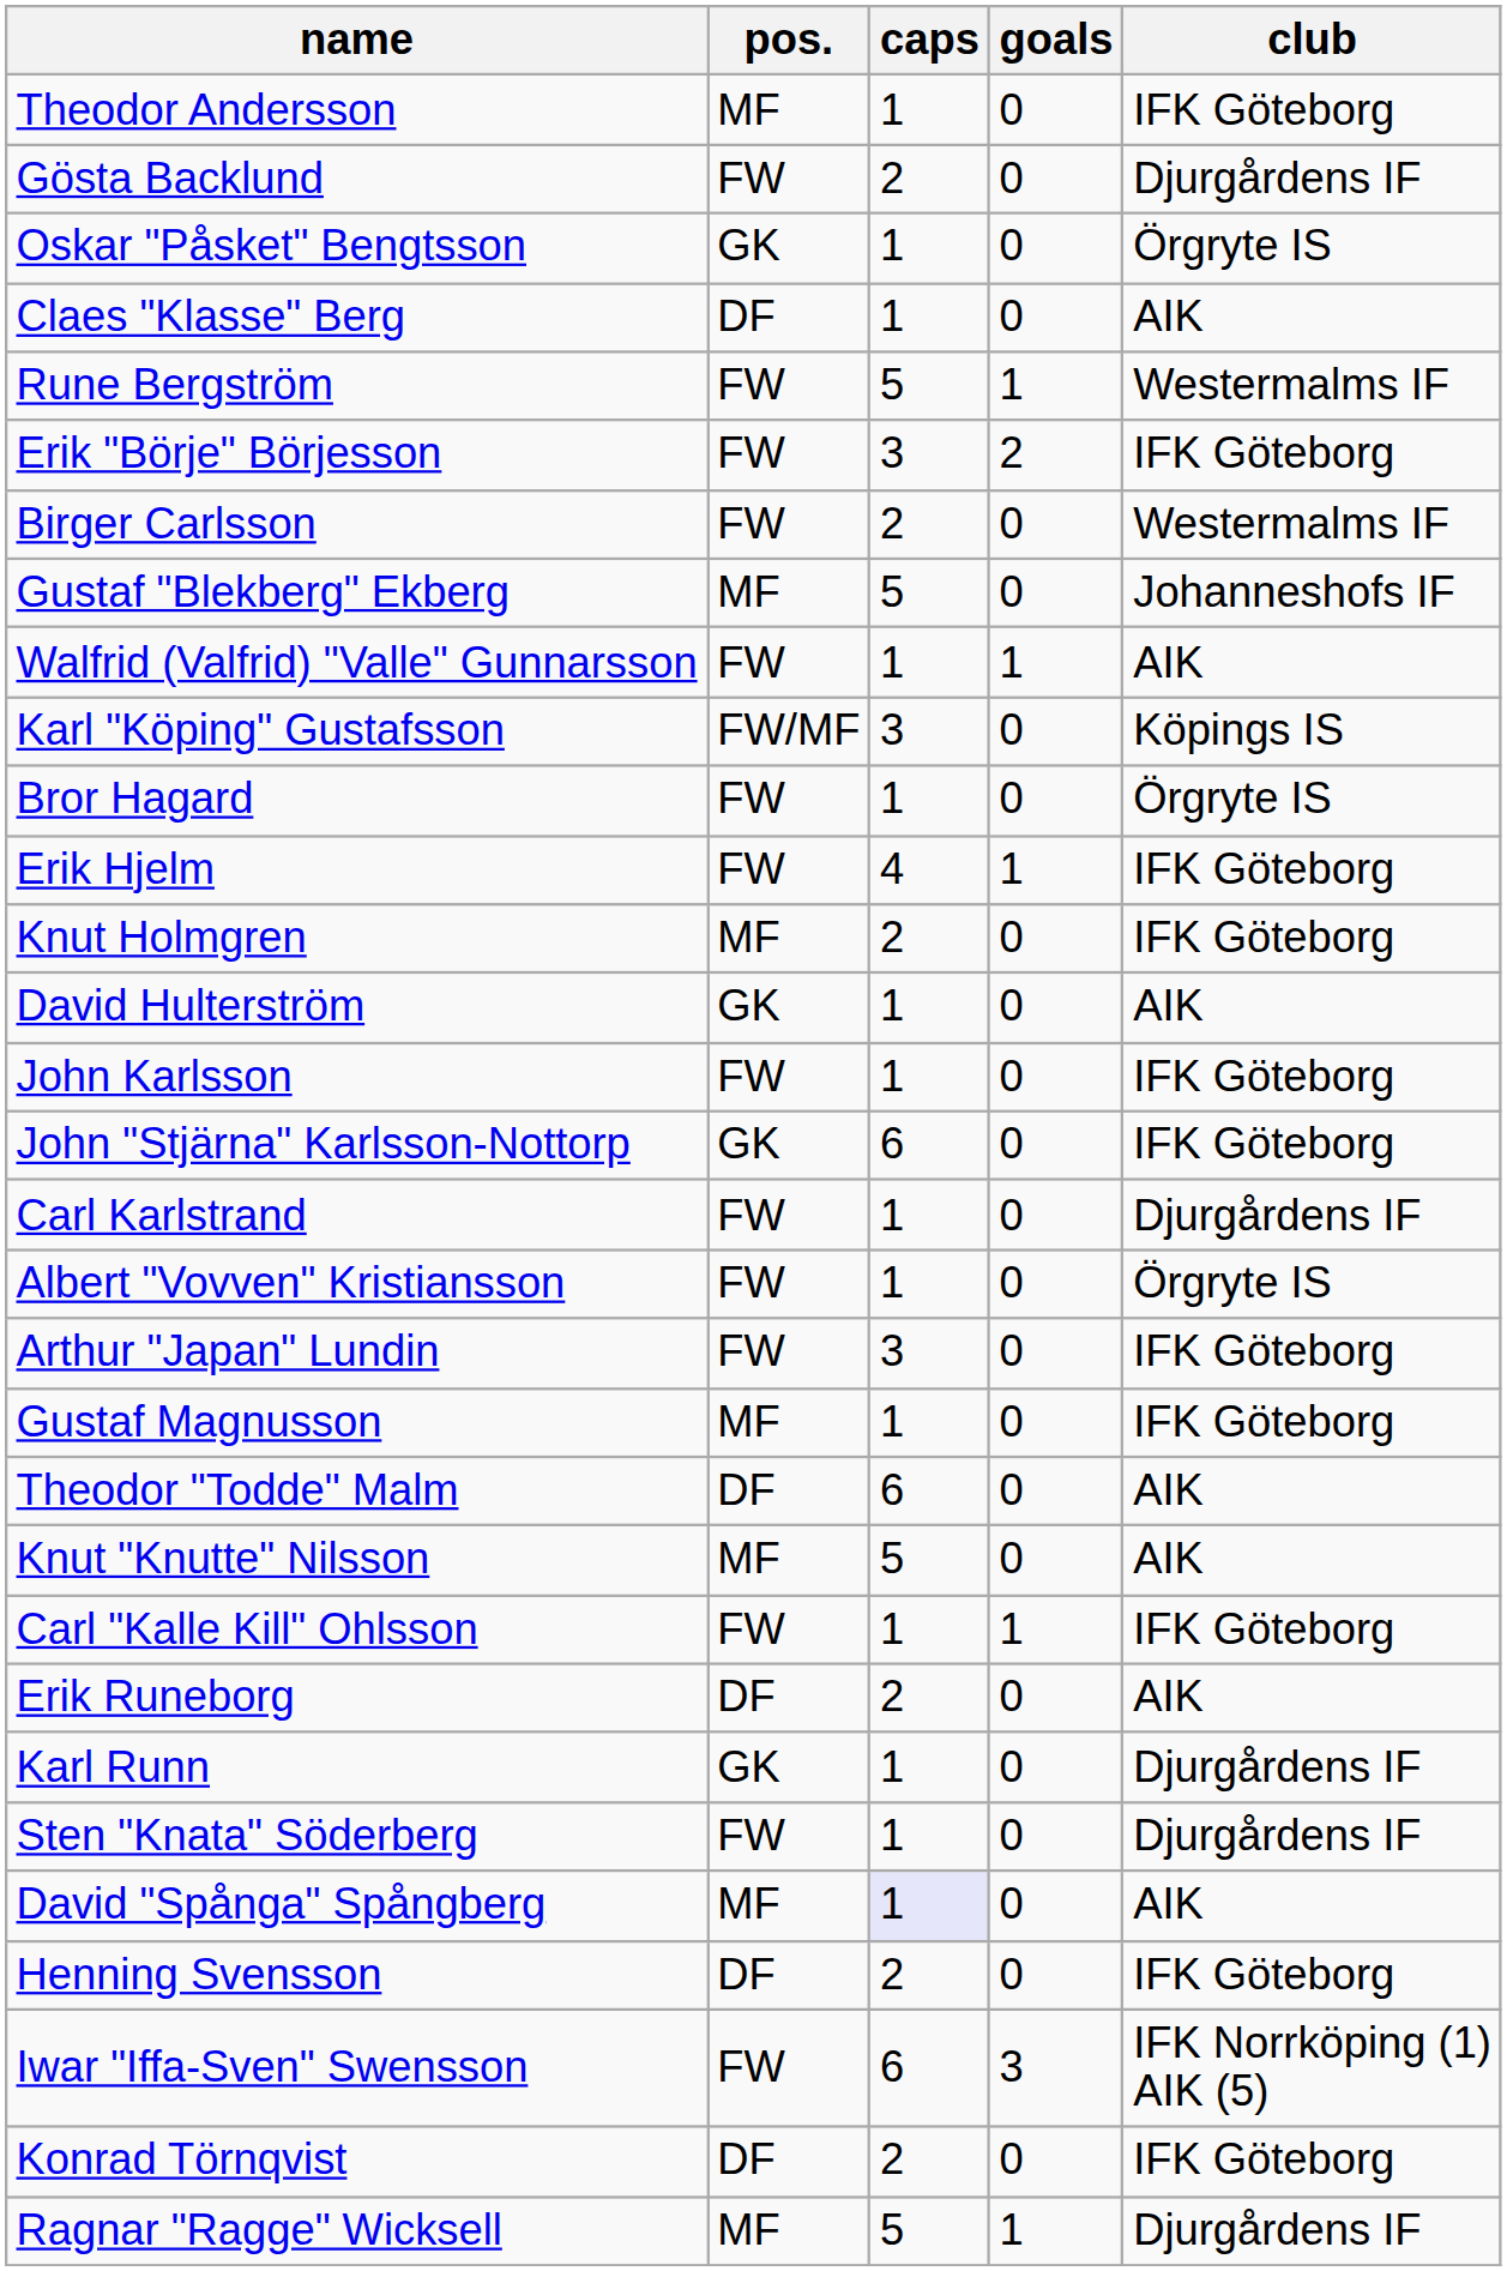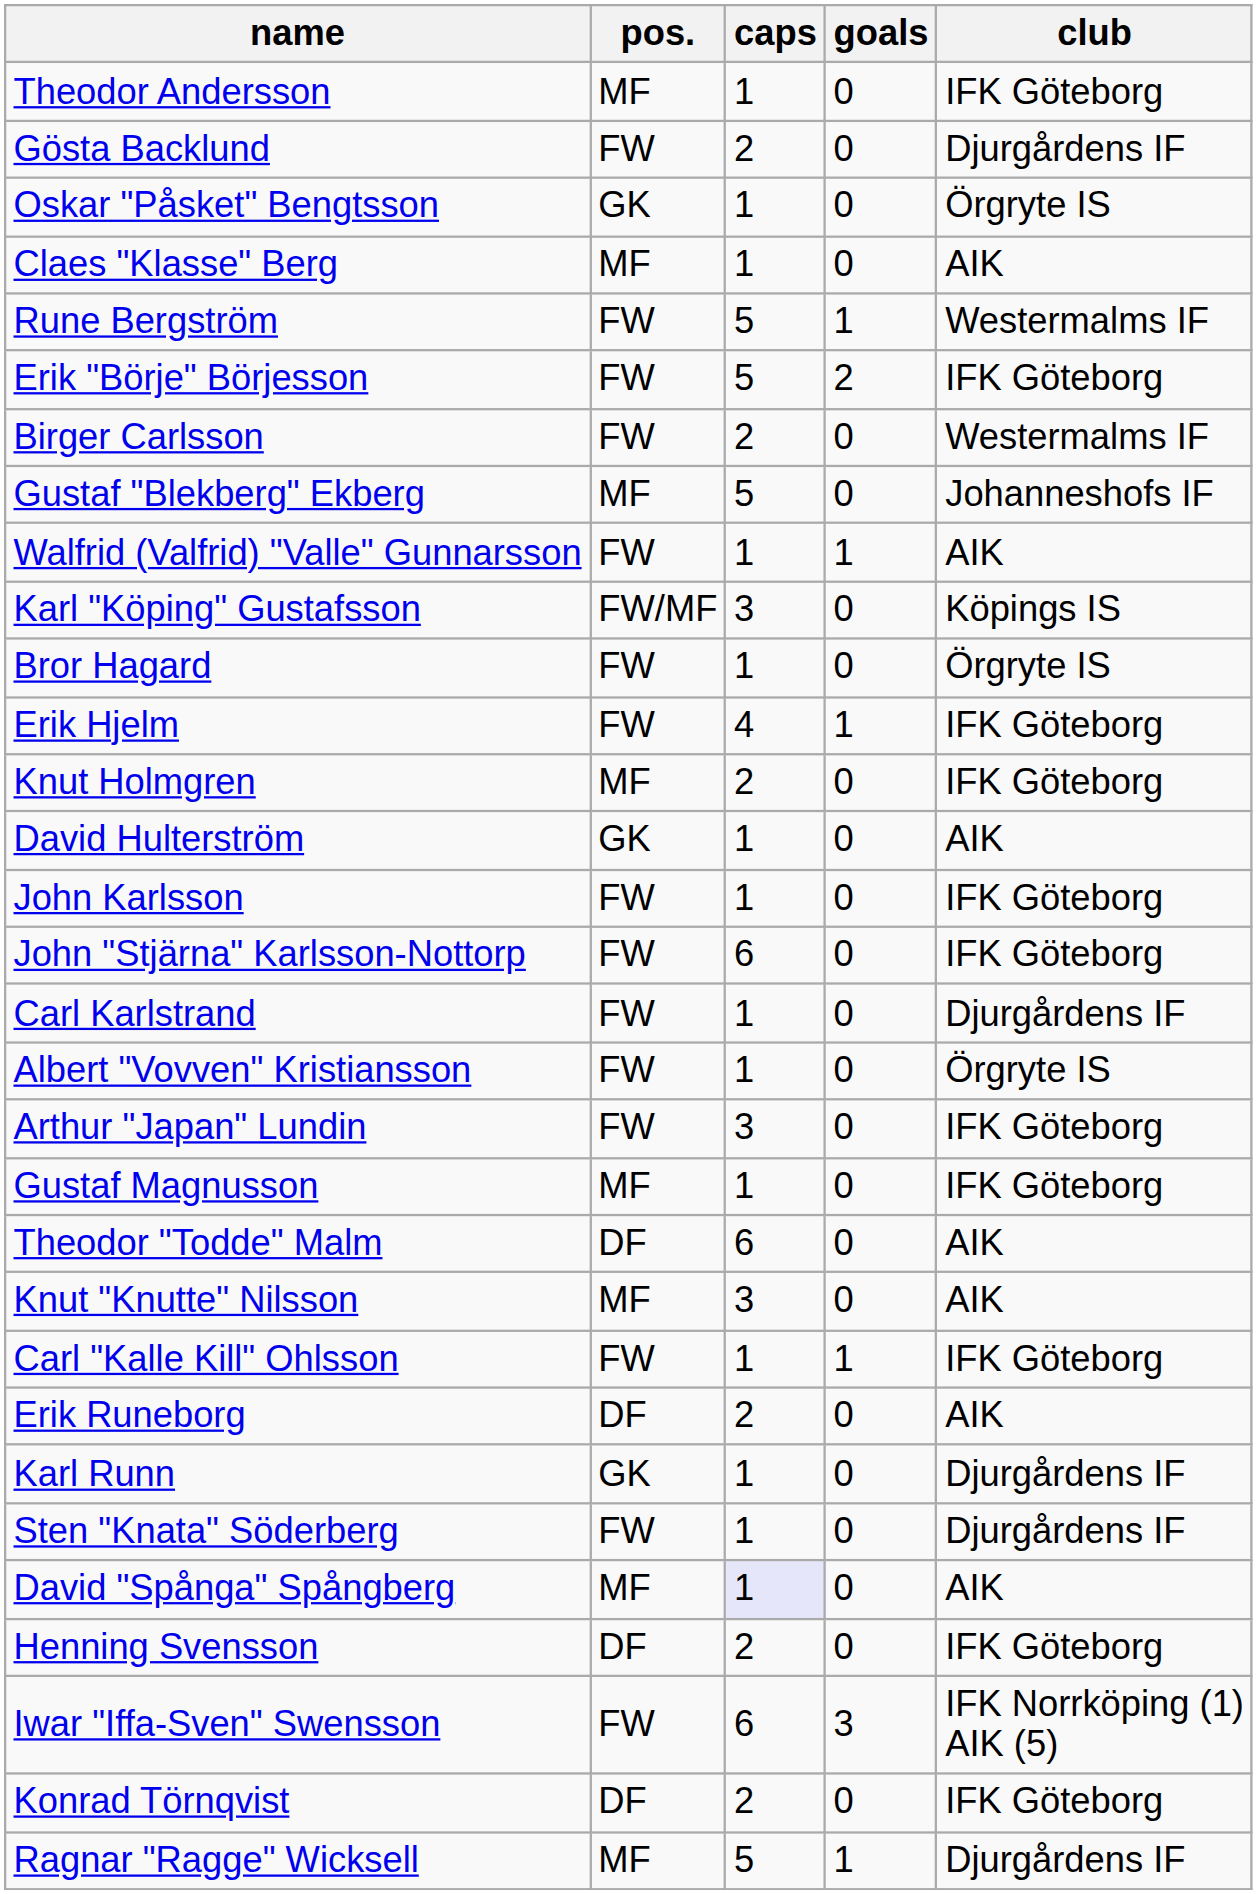Claes "Klasse" Berg | pos.: DF -> MF
Erik "Börje" Börjesson | caps: 3 -> 5
John "Stjärna" Karlsson-Nottorp | pos.: GK -> FW
Knut "Knutte" Nilsson | caps: 5 -> 3
